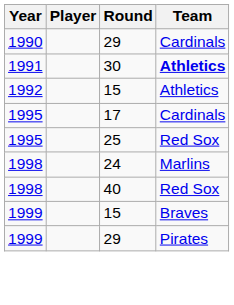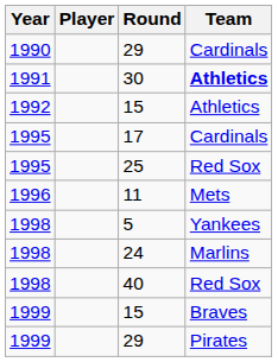+ row: 1996 | 11 | Mets
+ row: 1998 | 5 | Yankees
